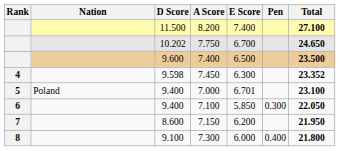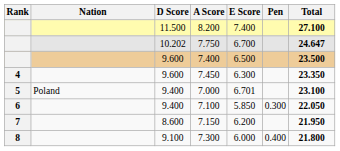7.750 | Total: 24.650 -> 24.647
7.450 | D Score: 9.598 -> 9.600
7.450 | Total: 23.352 -> 23.350
